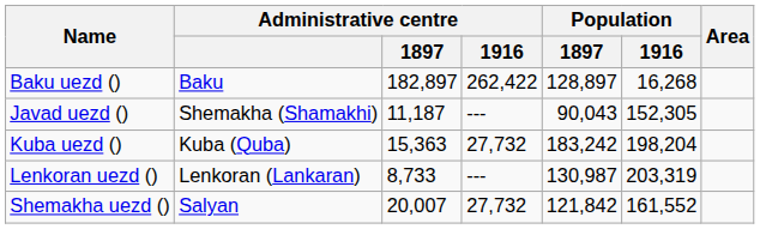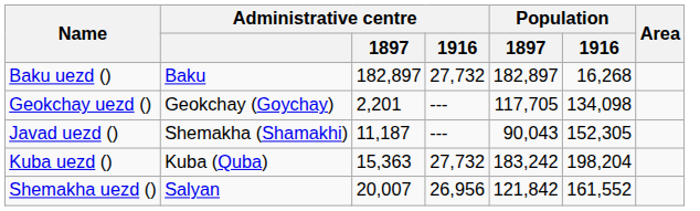Baku uezd () | Administrative centre / 1916: 262,422 -> 27,732
Baku uezd () | Population / 1897: 128,897 -> 182,897
+ row: Geokchay uezd () | Geokchay (Goychay) | 2,201 | --- | 117,705 | 134,098
- row: Lenkoran uezd () | Lenkoran (Lankaran) | 8,733 | --- | 130,987 | 203,319
Shemakha uezd () | Administrative centre / 1916: 27,732 -> 26,956
